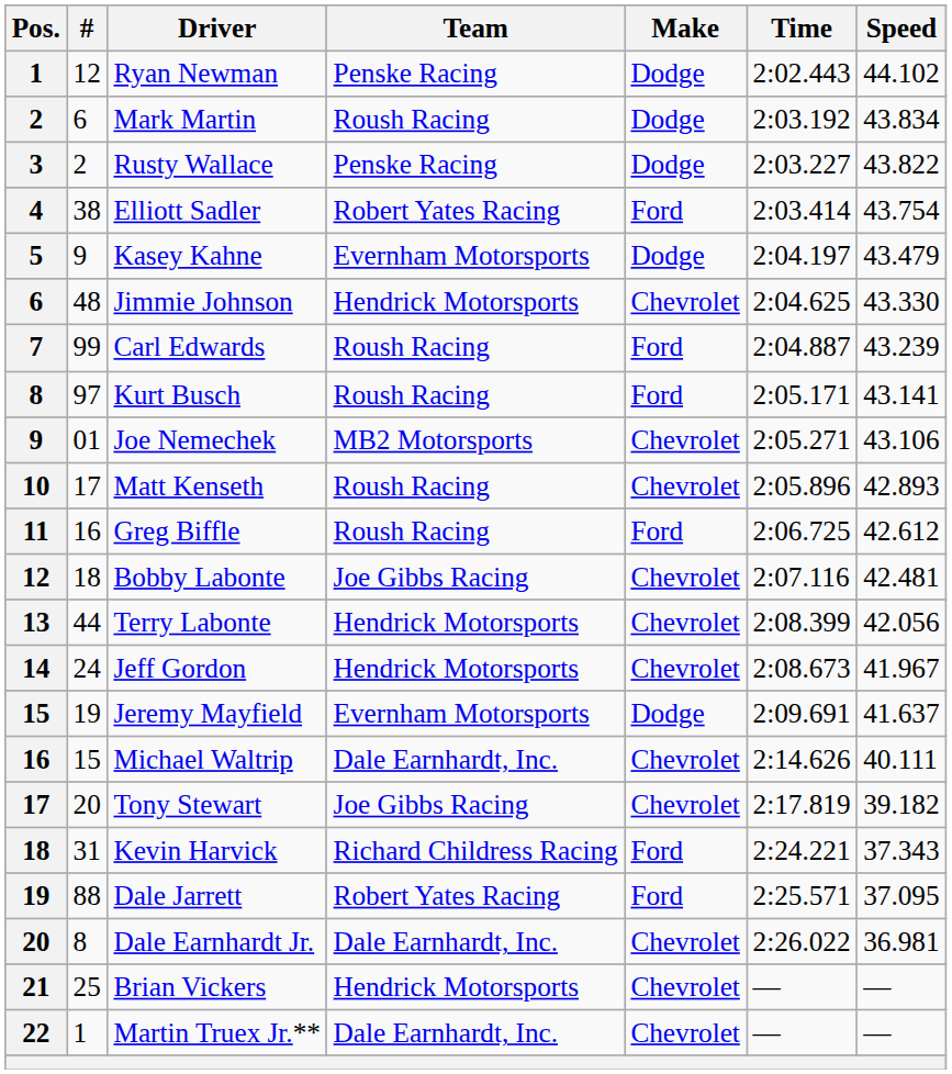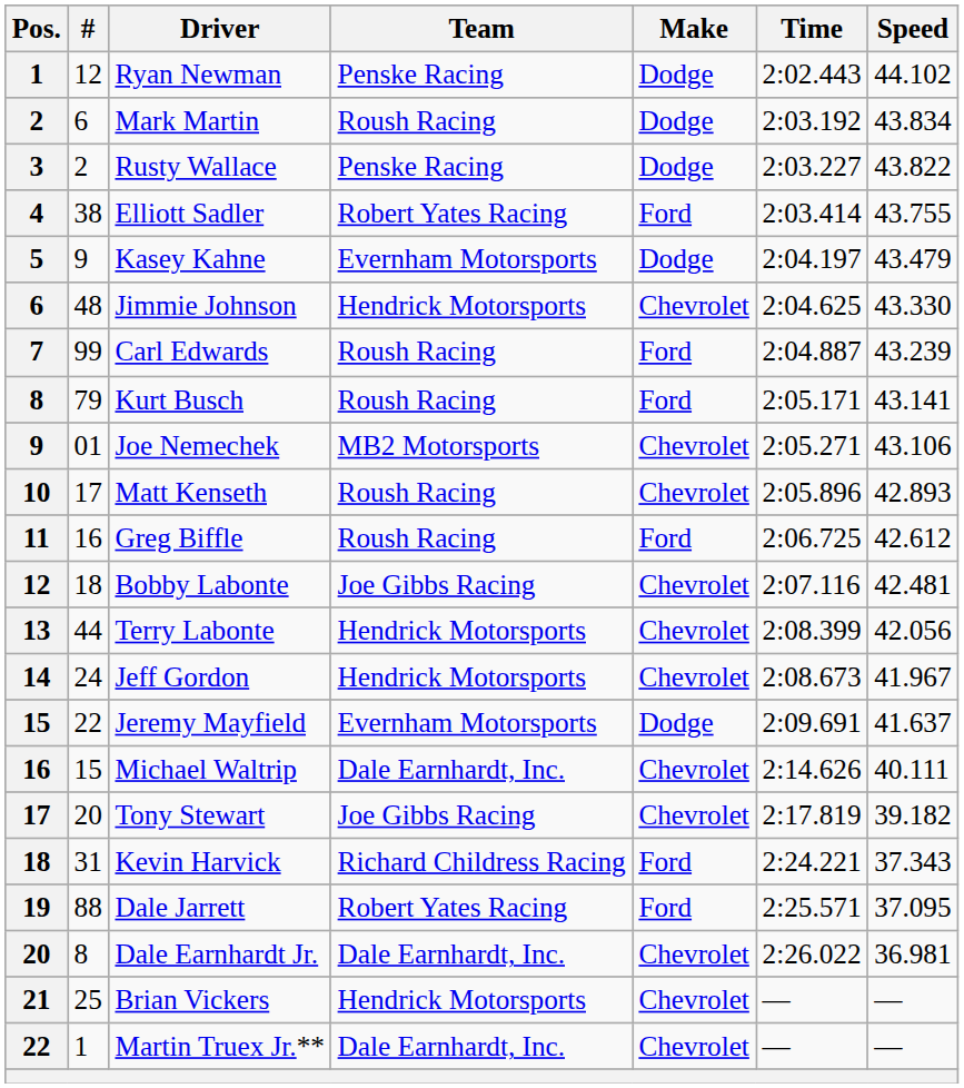Elliott Sadler | Speed: 43.754 -> 43.755
Kurt Busch | #: 97 -> 79
Jeremy Mayfield | #: 19 -> 22
